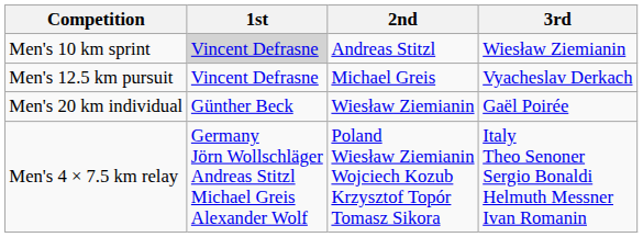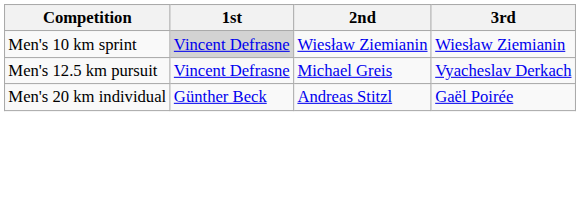Men's 10 km sprint | 2nd: Andreas Stitzl -> Wiesław Ziemianin
Men's 20 km individual | 2nd: Wiesław Ziemianin -> Andreas Stitzl
- row: Men's 4 × 7.5 km relay | Germany Jörn Wollschläger Andreas Stitzl Michael Greis Alexander Wolf | Poland Wiesław Ziemianin Wojciech Kozub Krzysztof Topór Tomasz Sikora | Italy Theo Senoner Sergio Bonaldi Helmuth Messner Ivan Romanin
